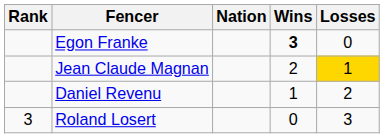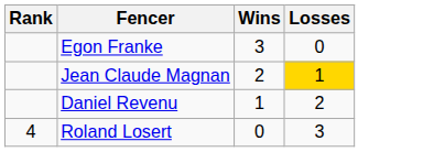- column: Nation
Egon Franke | Wins: bold -> normal
Roland Losert | Rank: 3 -> 4
